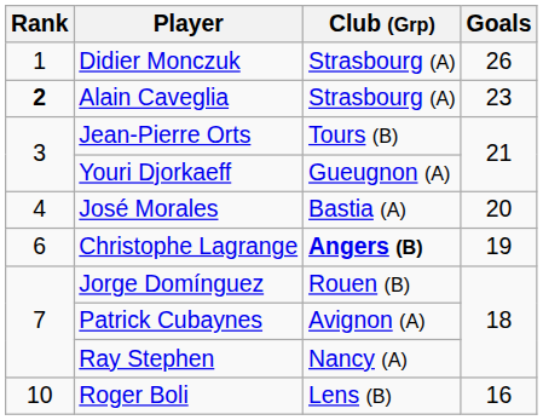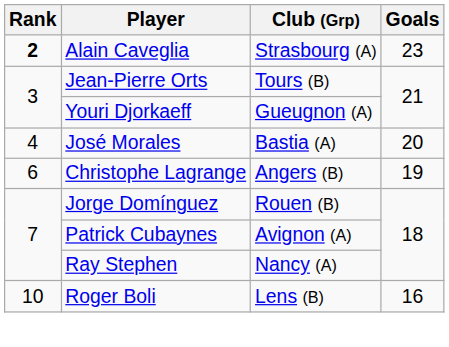- row: 1 | Didier Monczuk | Strasbourg (A) | 26
Christophe Lagrange | Club (Grp): bold -> normal
